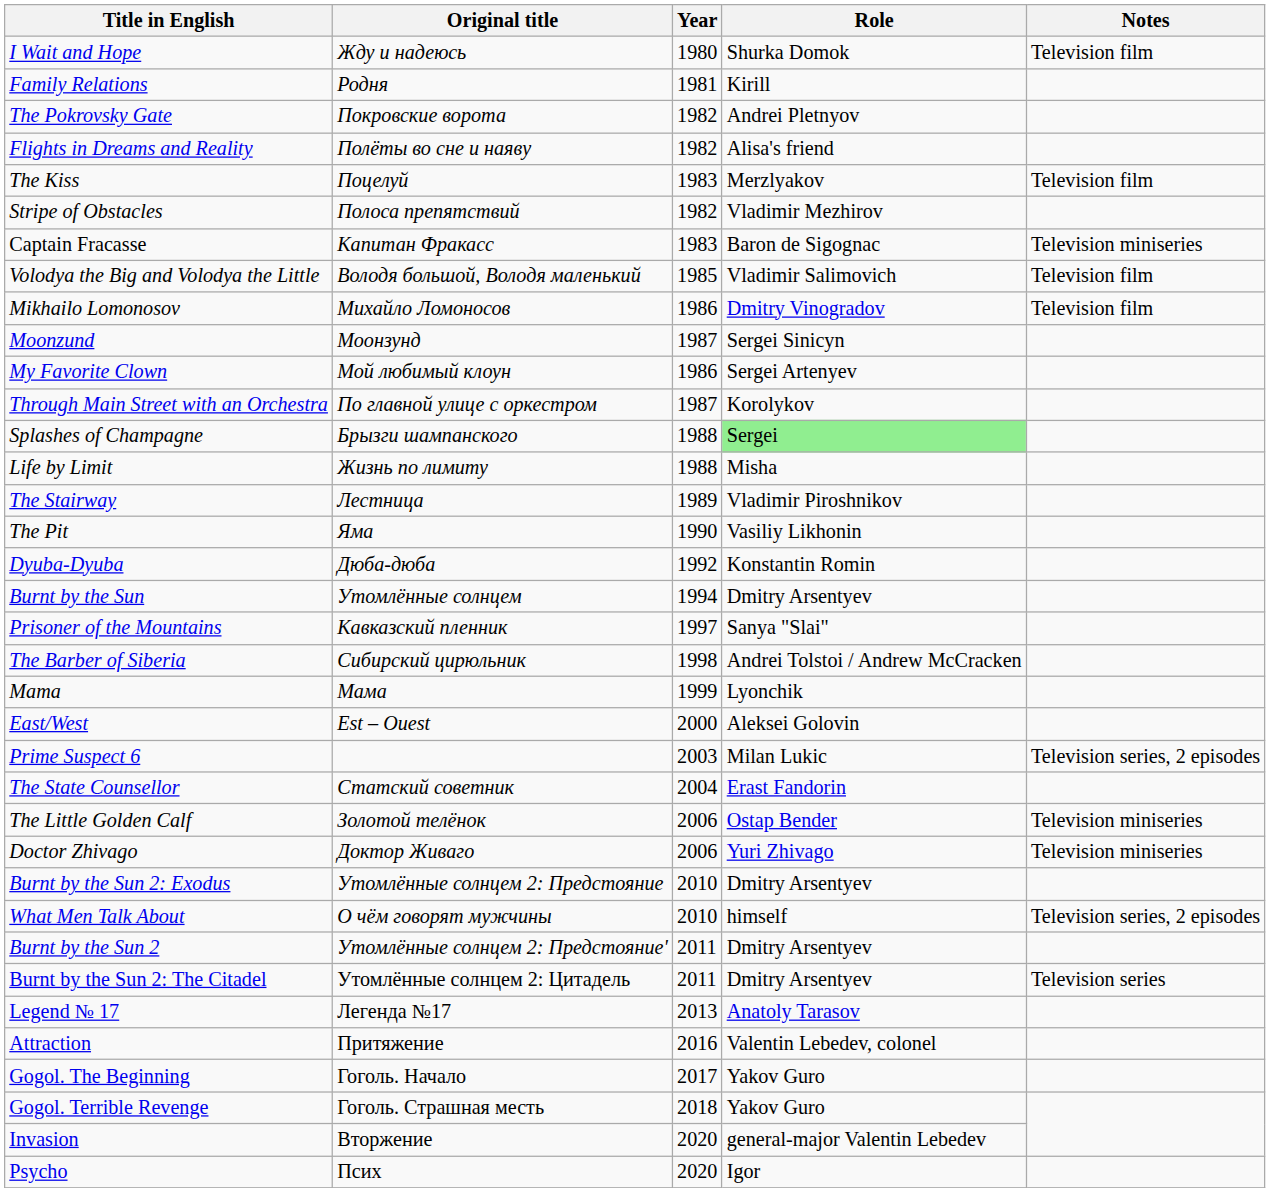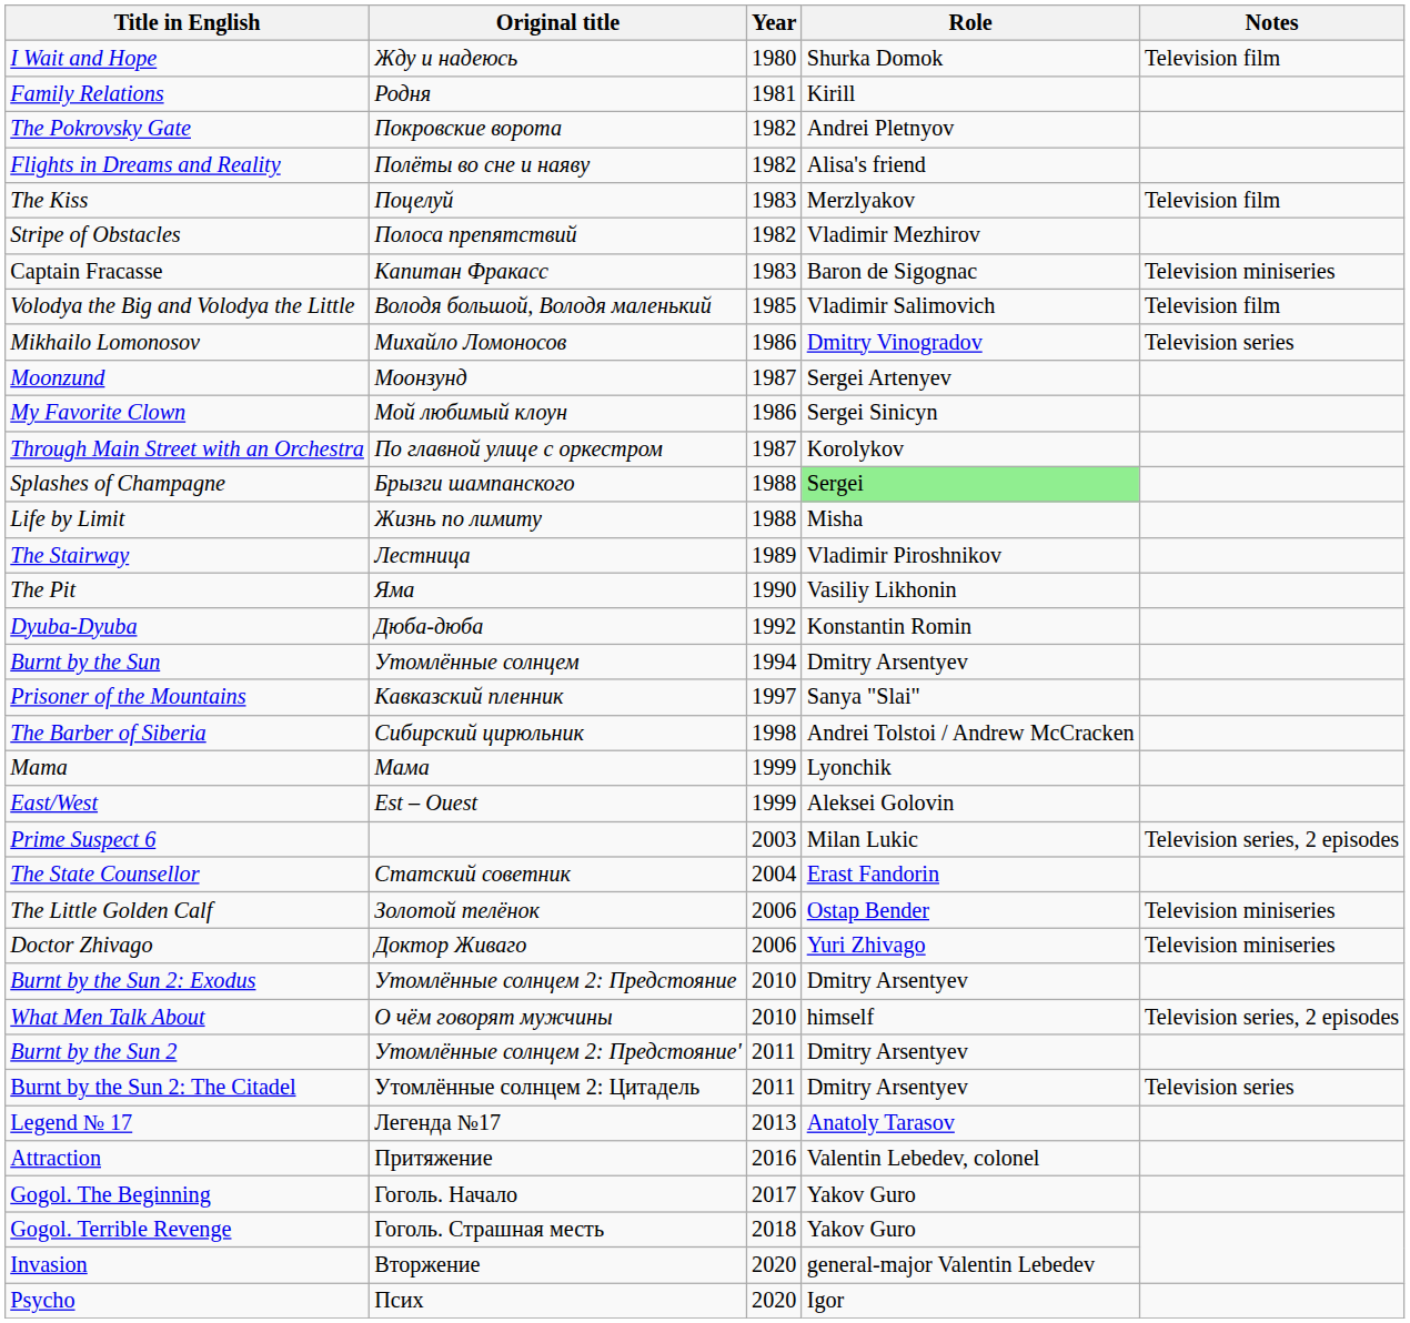Mikhailo Lomonosov | Notes: Television film -> Television series
Moonzund | Role: Sergei Sinicyn -> Sergei Artenyev
My Favorite Clown | Role: Sergei Artenyev -> Sergei Sinicyn
East/West | Year: 2000 -> 1999
